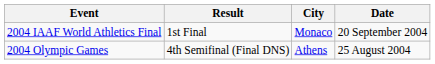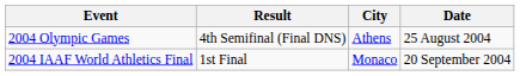rows swapped: 2004 Olympic Games <-> 2004 IAAF World Athletics Final
